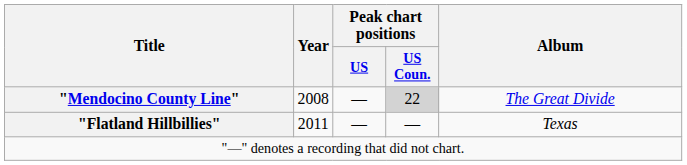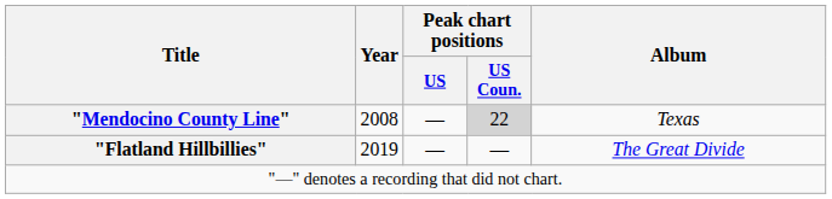"Mendocino County Line" | Album: The Great Divide -> Texas
"Flatland Hillbillies" | Year: 2011 -> 2019
"Flatland Hillbillies" | Album: Texas -> The Great Divide
